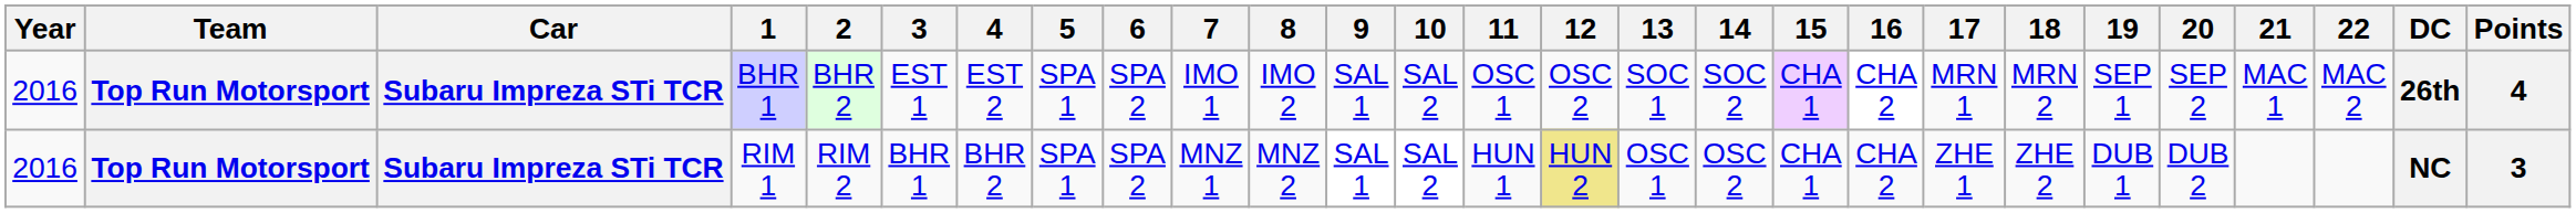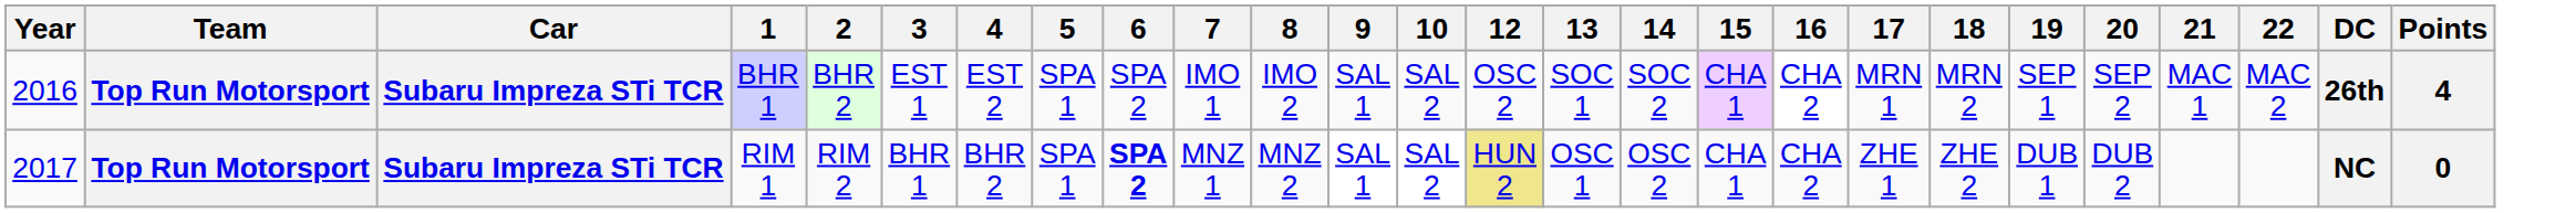- column: 11 | OSC 1 | HUN 1
RIM 1 | Year: 2016 -> 2017
RIM 1 | 6: normal -> bold
RIM 1 | Points: 3 -> 0
